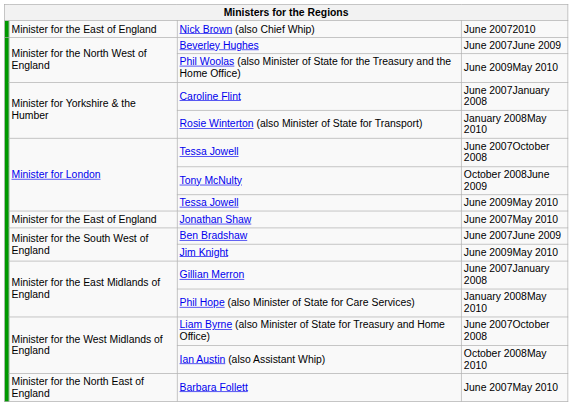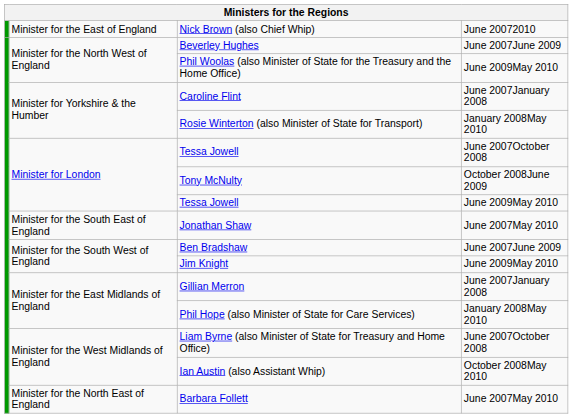Jonathan Shaw | column 2: Minister for the East of England -> Minister for the South East of England
